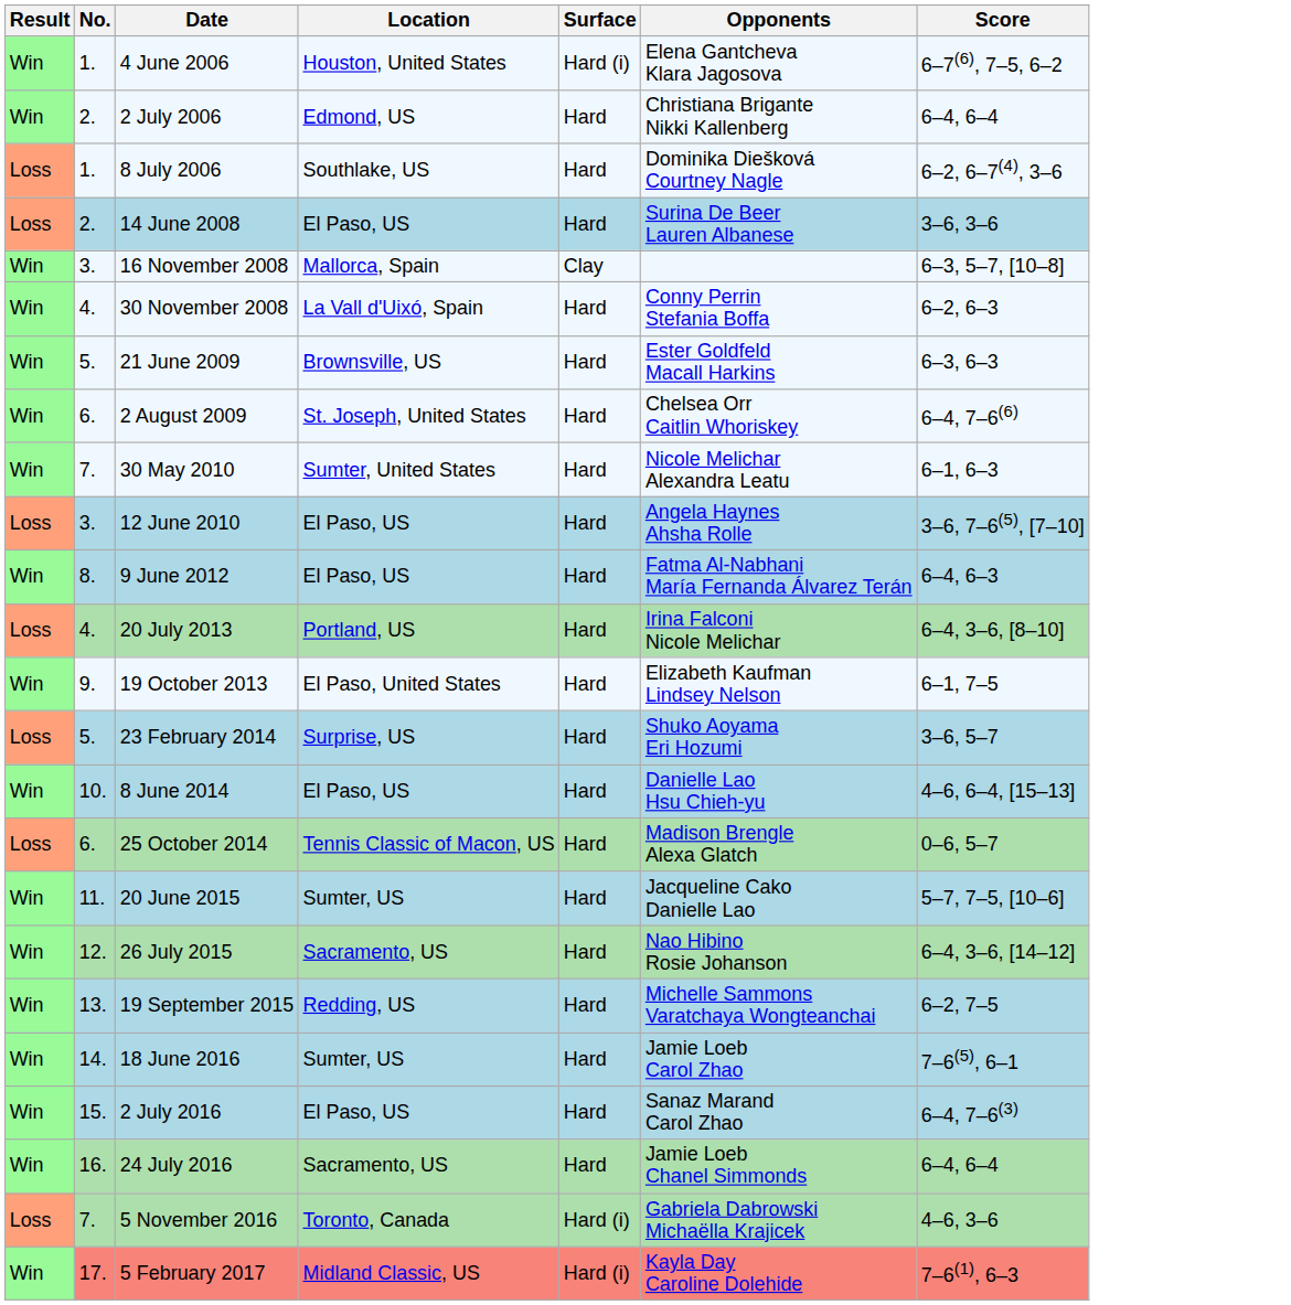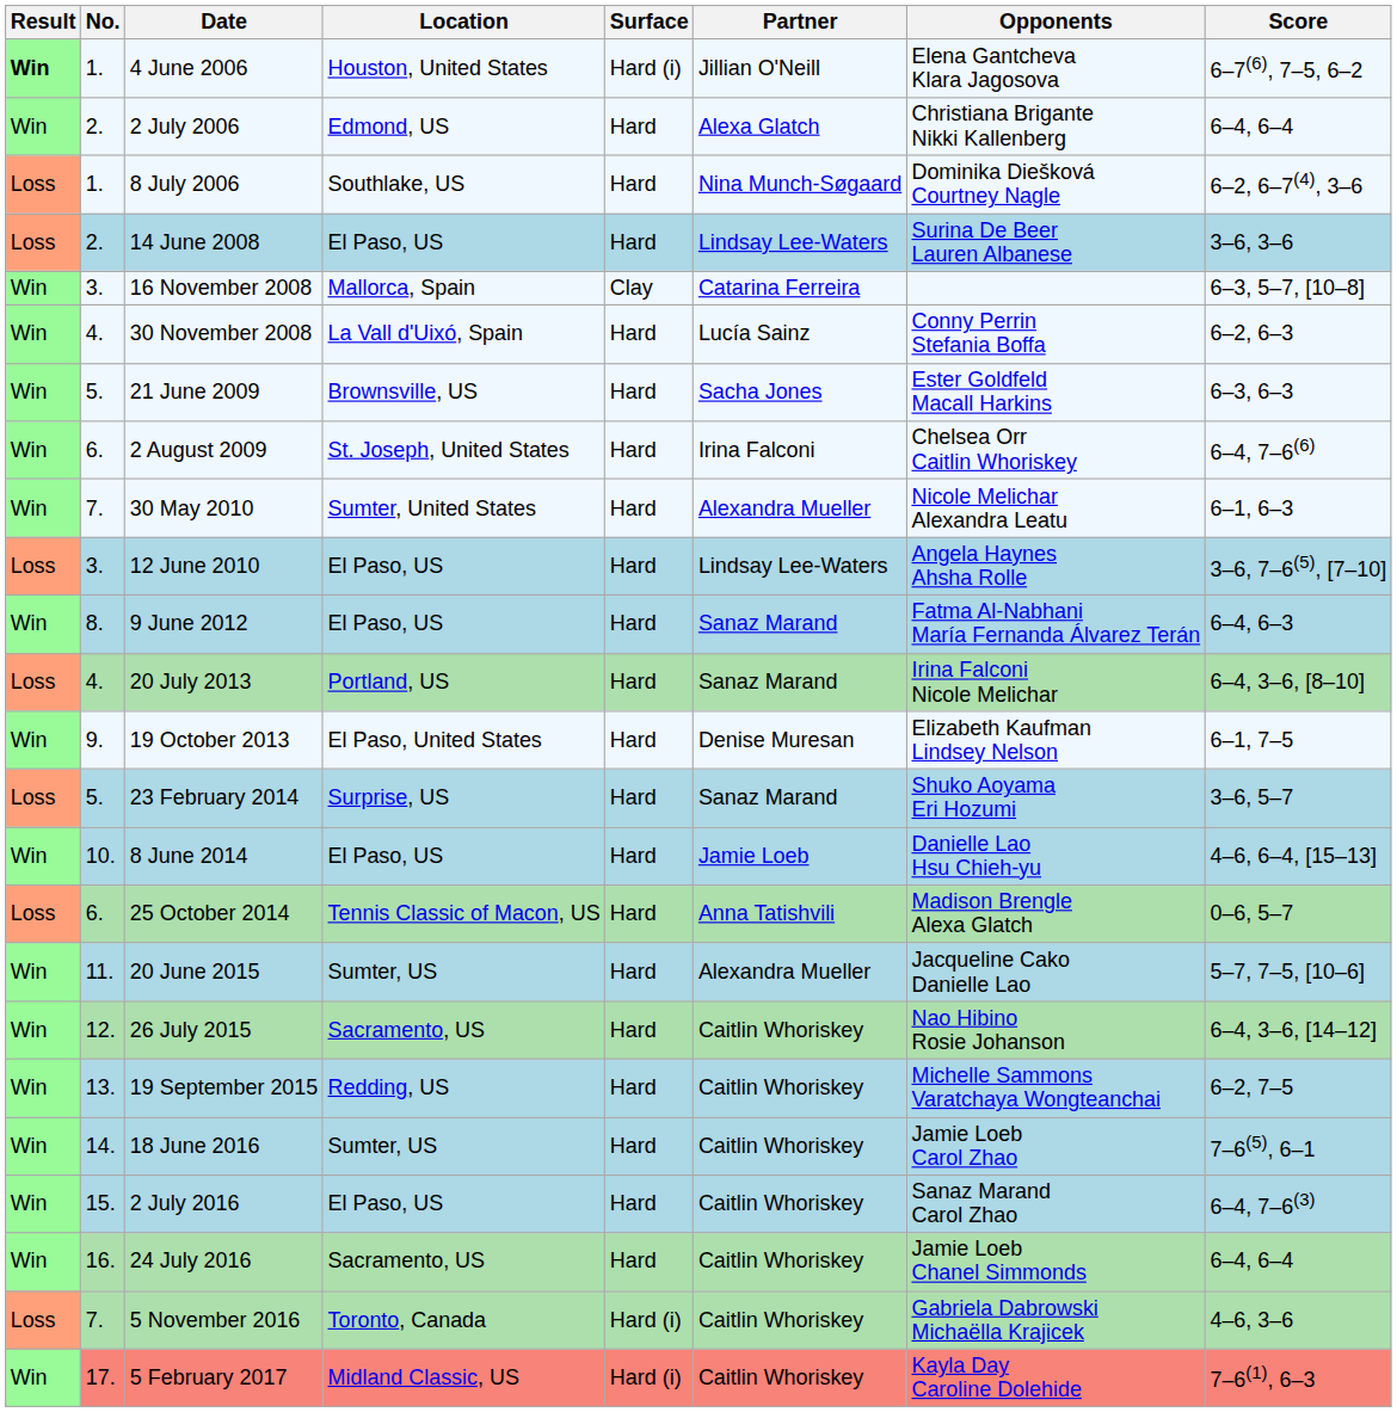+ column: Partner | Jillian O'Neill | Alexa Glatch | Nina Munch-Søgaard | Lindsay Lee-Waters | Catarina Ferreira | Lucía Sainz | Sacha Jones | Irina Falconi | Alexandra Mueller | Lindsay Lee-Waters | Sanaz Marand | Sanaz Marand | Denise Muresan | Sanaz Marand | Jamie Loeb | Anna Tatishvili | Alexandra Mueller | Caitlin Whoriskey | Caitlin Whoriskey | Caitlin Whoriskey | Caitlin Whoriskey | Caitlin Whoriskey | Caitlin Whoriskey | Caitlin Whoriskey
4 June 2006 | Result: normal -> bold
